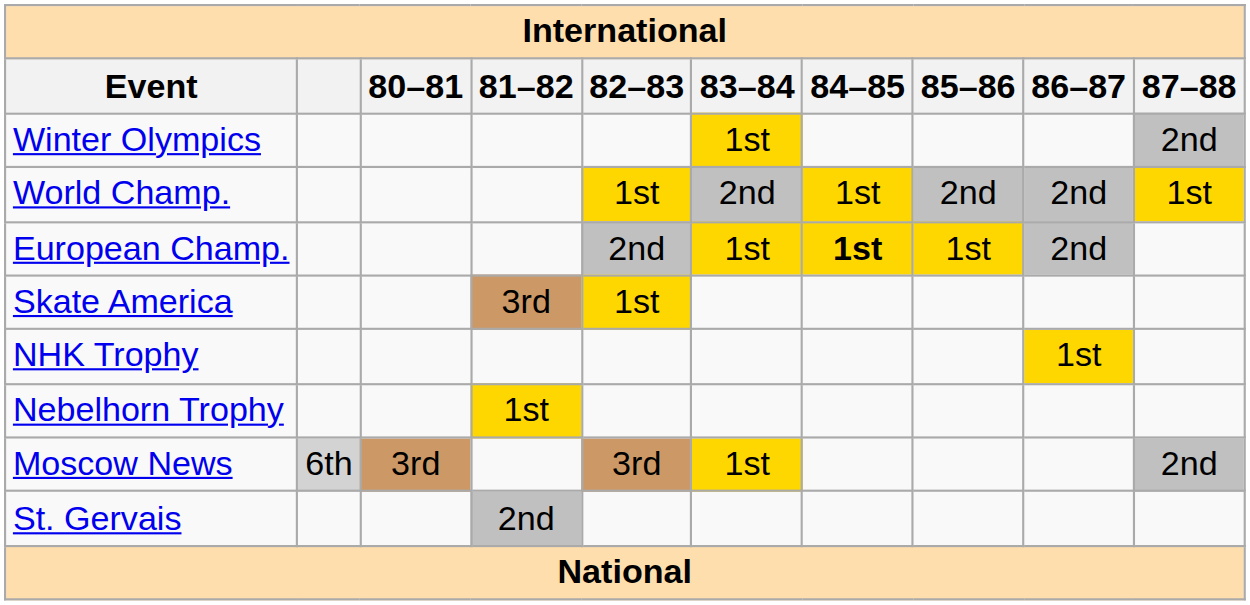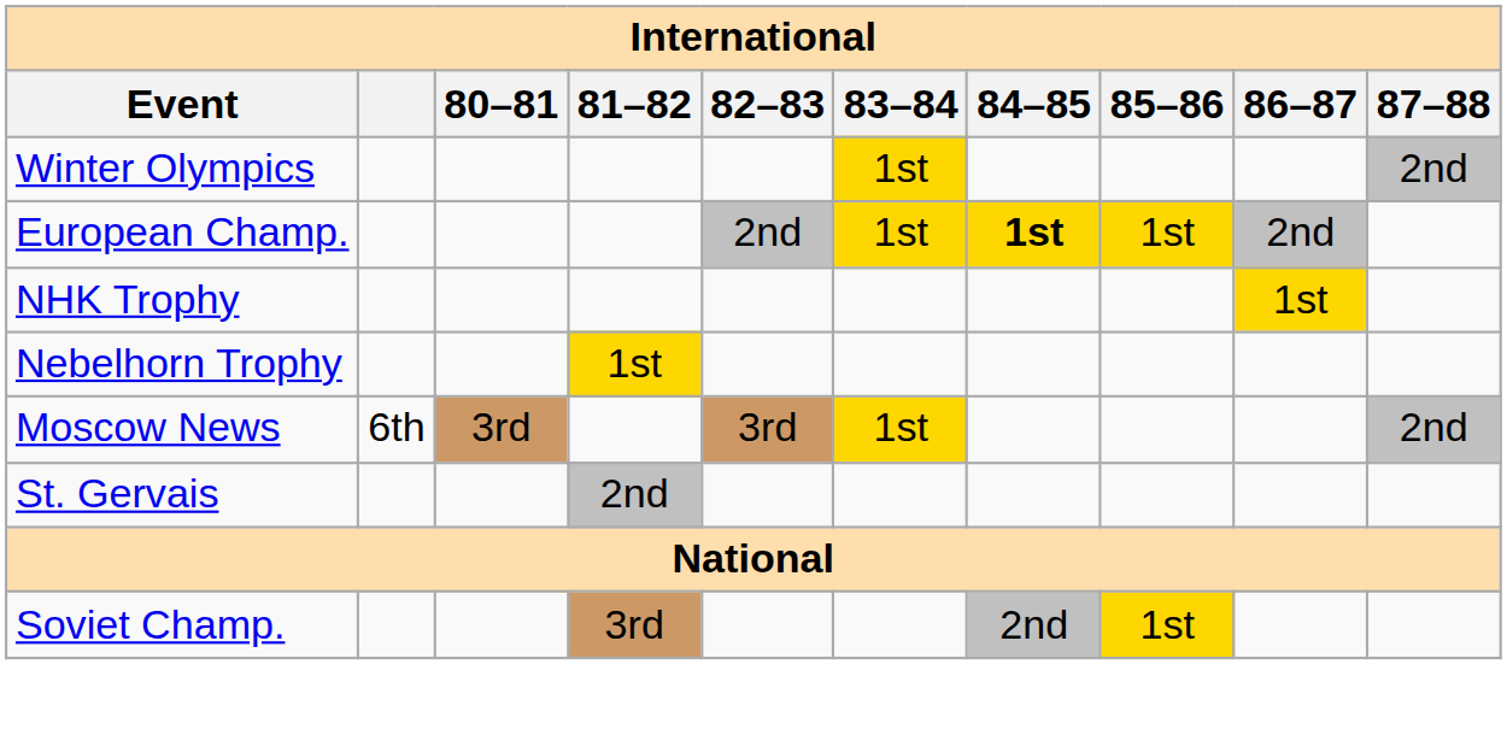- row: World Champ. | 1st | 2nd | 1st | 2nd | 2nd | 1st
- row: Skate America | 3rd | 1st
Moscow News | column 2: lightgrey background -> no background
+ row: Soviet Champ. | 3rd | 2nd | 1st
